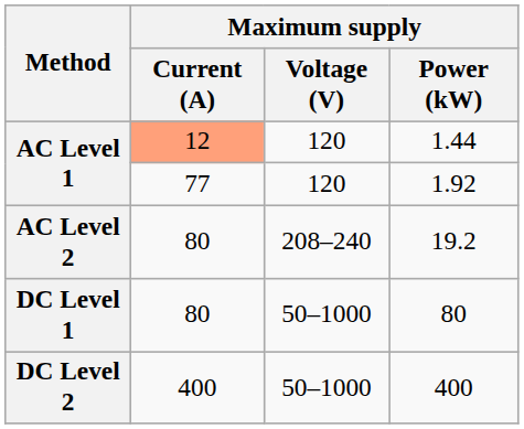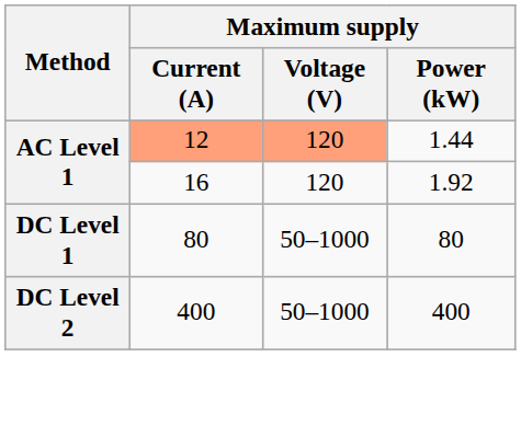1.44 | Maximum supply / Voltage (V): no background -> lightsalmon background
1.92 | Maximum supply / Current (A): 77 -> 16
- row: AC Level 2 | 80 | 208–240 | 19.2
